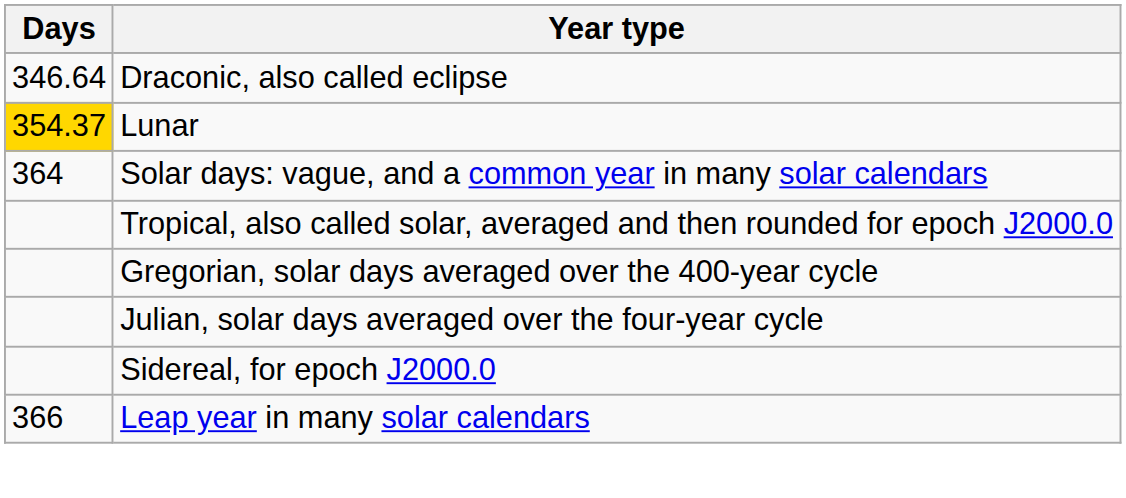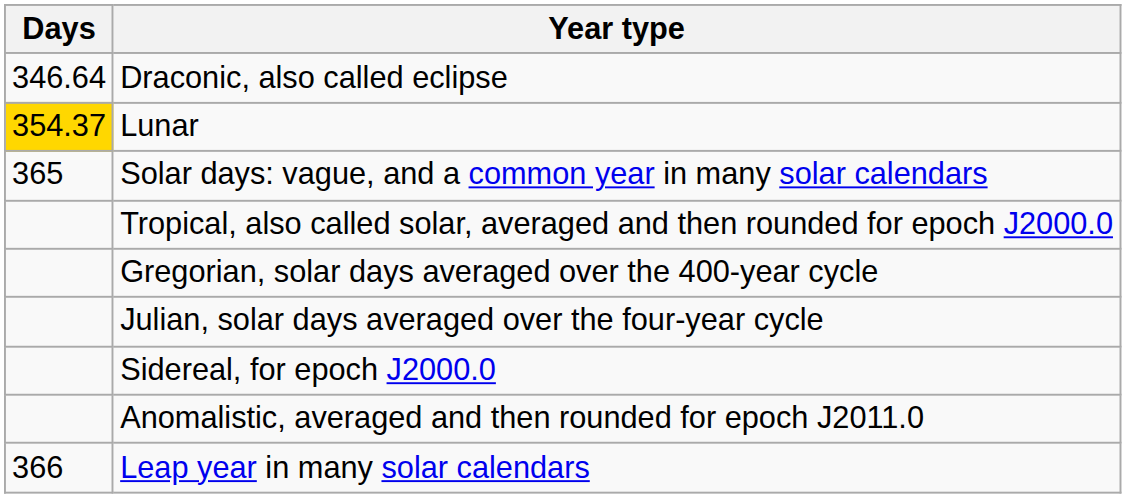Solar days: vague, and a common year in many solar calendars | Days: 364 -> 365
+ row: Anomalistic, averaged and then rounded for epoch J2011.0
